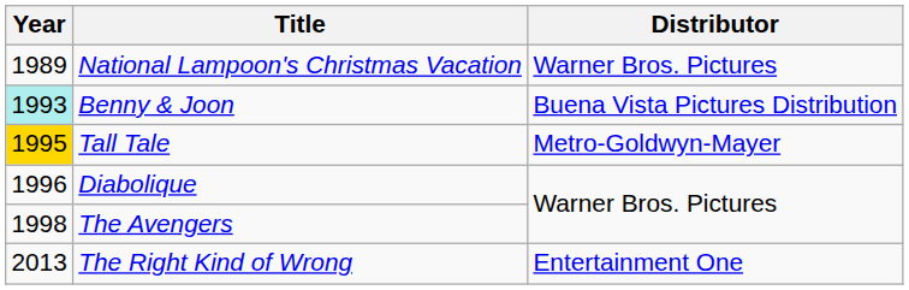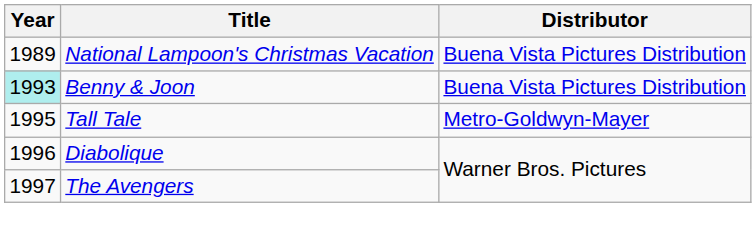National Lampoon's Christmas Vacation | Distributor: Warner Bros. Pictures -> Buena Vista Pictures Distribution
Tall Tale | Year: gold background -> no background
The Avengers | Year: 1998 -> 1997
- row: 2013 | The Right Kind of Wrong | Entertainment One
